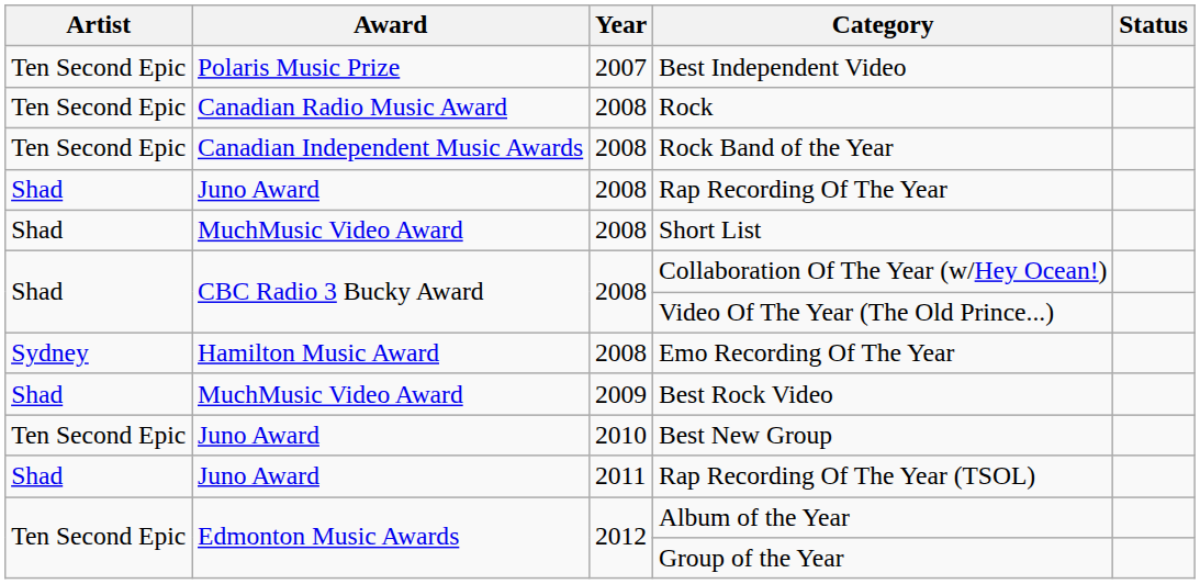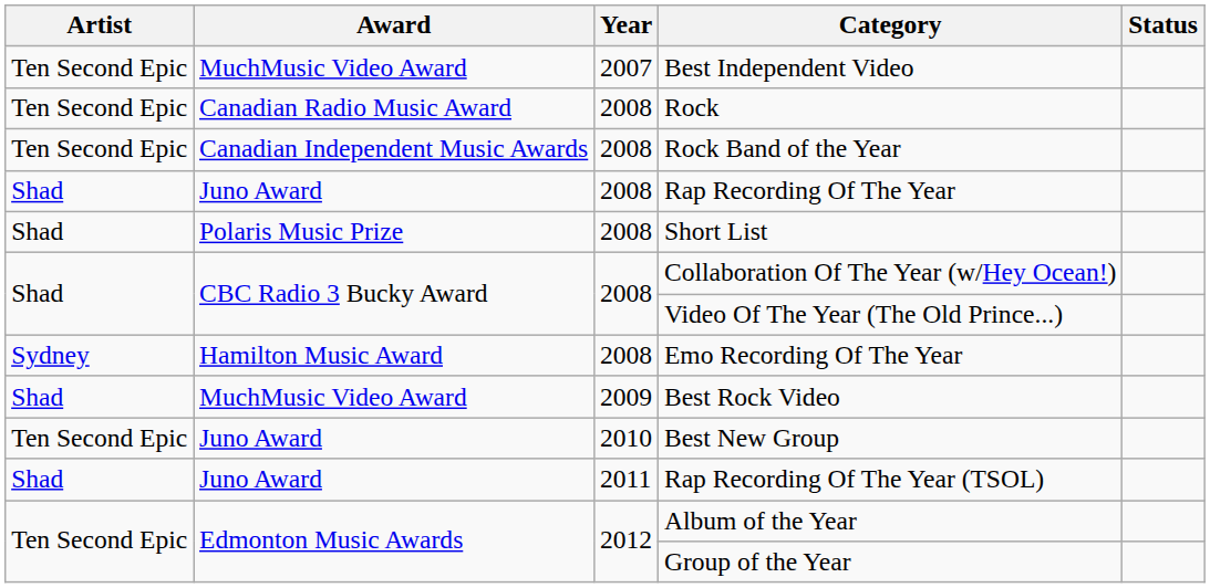Best Independent Video | Award: Polaris Music Prize -> MuchMusic Video Award
Short List | Award: MuchMusic Video Award -> Polaris Music Prize
